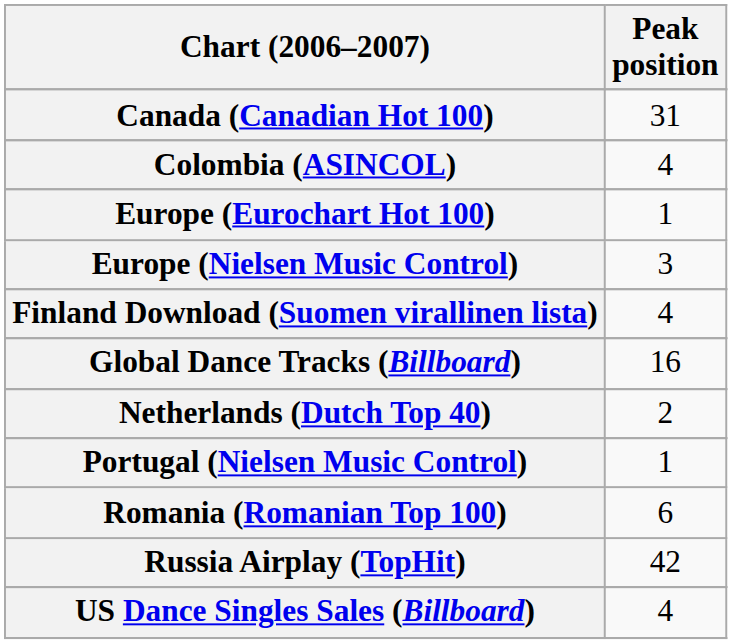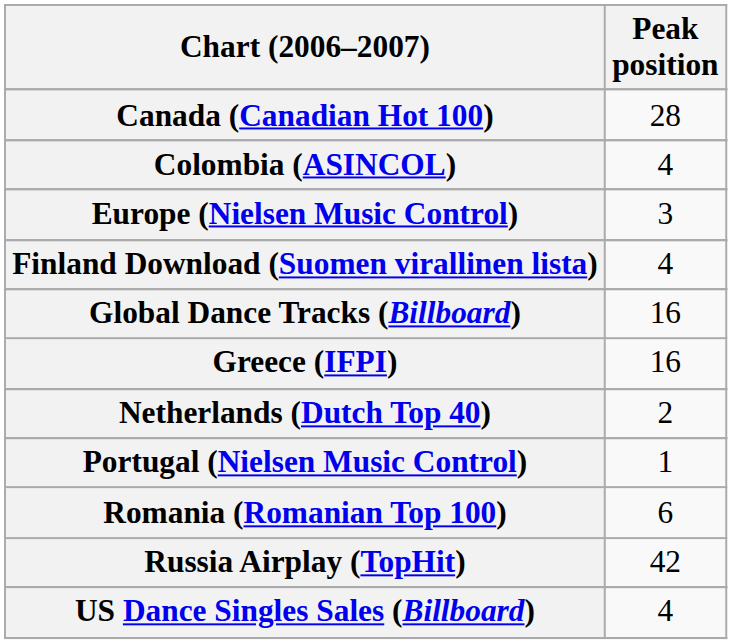Canada (Canadian Hot 100) | Peak position: 31 -> 28
- row: Europe (Eurochart Hot 100) | 1
+ row: Greece (IFPI) | 16
